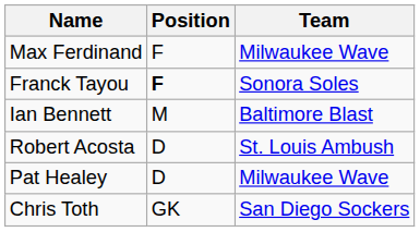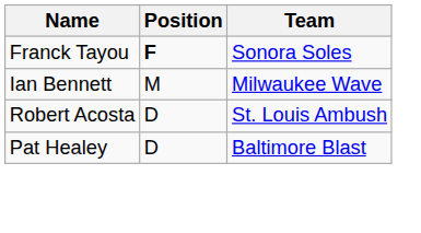- row: Max Ferdinand | F | Milwaukee Wave
Ian Bennett | Team: Baltimore Blast -> Milwaukee Wave
Pat Healey | Team: Milwaukee Wave -> Baltimore Blast
- row: Chris Toth | GK | San Diego Sockers
